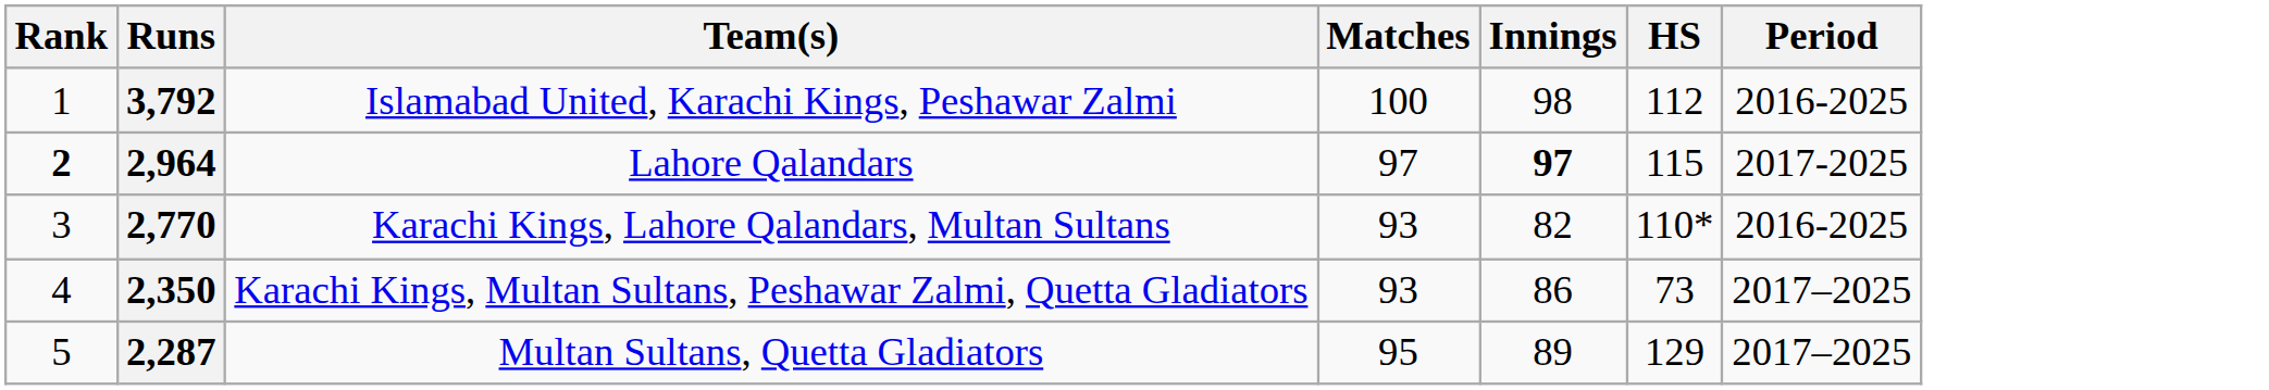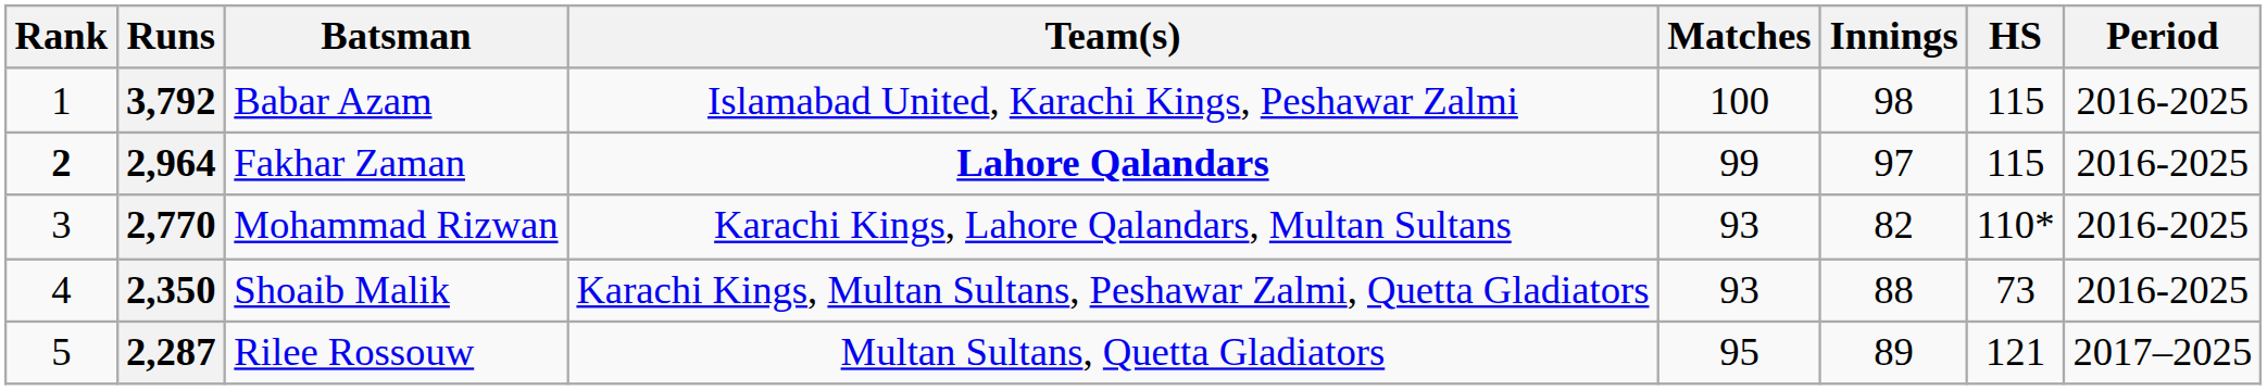+ column: Batsman | Babar Azam | Fakhar Zaman | Mohammad Rizwan | Shoaib Malik | Rilee Rossouw
3,792 | HS: 112 -> 115
2,964 | Team(s): normal -> bold
2,964 | Matches: 97 -> 99
2,964 | Innings: bold -> normal
2,964 | Period: 2017-2025 -> 2016-2025
2,350 | Innings: 86 -> 88
2,350 | Period: 2017–2025 -> 2016-2025
2,287 | HS: 129 -> 121
